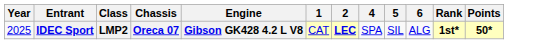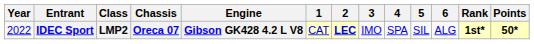+ column: 3 | IMO
IDEC Sport | Year: 2025 -> 2022
